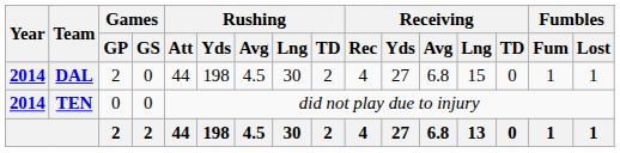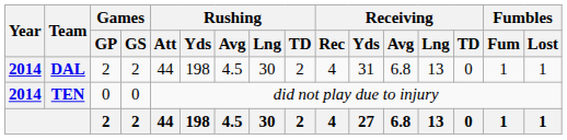DAL | Games / GS: 0 -> 2
DAL | Receiving / Yds: 27 -> 31
DAL | Receiving / Lng: 15 -> 13
